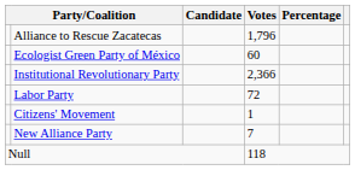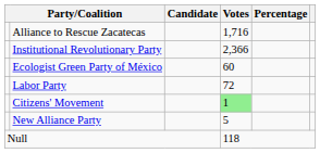Alliance to Rescue Zacatecas | Votes: 1,796 -> 1,716
rows swapped: Institutional Revolutionary Party <-> Ecologist Green Party of México
Citizens' Movement | Votes: no background -> lightgreen background
New Alliance Party | Votes: 7 -> 5
